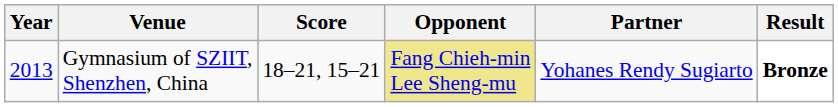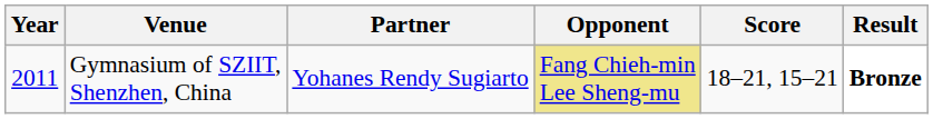columns swapped: Partner <-> Score
Gymnasium of SZIIT, Shenzhen, China | Year: 2013 -> 2011
